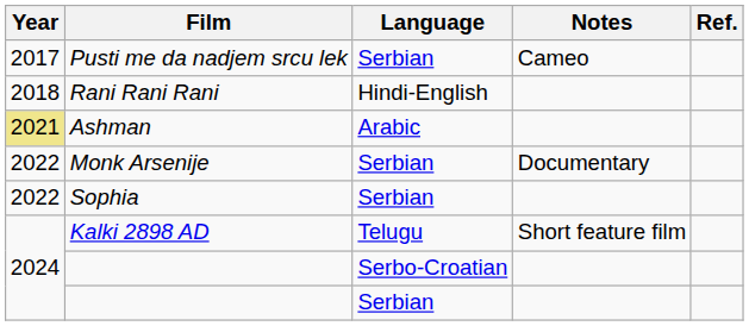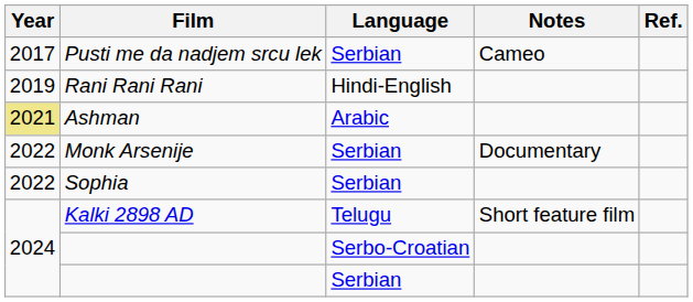Rani Rani Rani | Year: 2018 -> 2019
